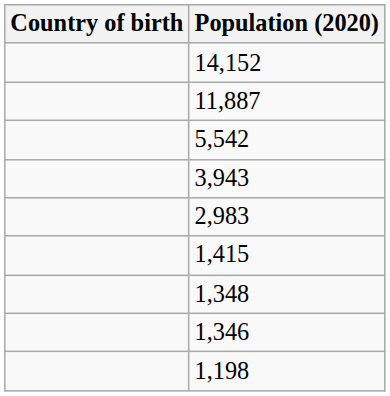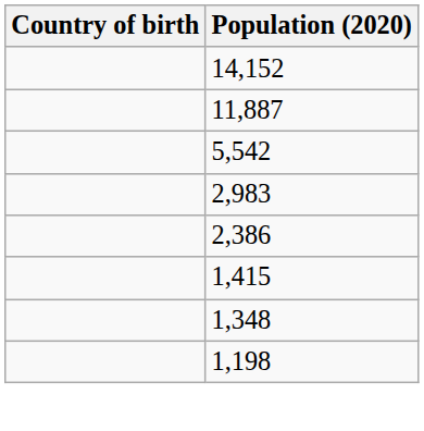- row: 3,943
+ row: 2,386
- row: 1,346
